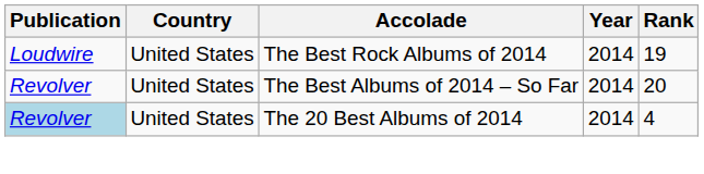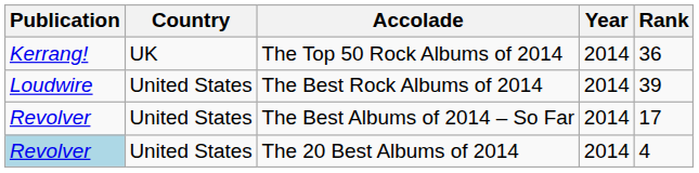+ row: Kerrang! | UK | The Top 50 Rock Albums of 2014 | 2014 | 36
The Best Rock Albums of 2014 | Rank: 19 -> 39
The Best Albums of 2014 – So Far | Rank: 20 -> 17
